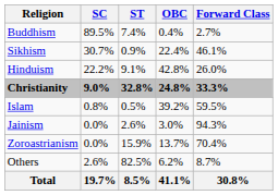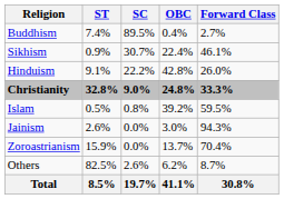columns swapped: SC <-> ST
